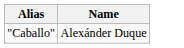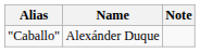+ column: Note
